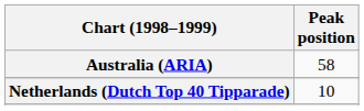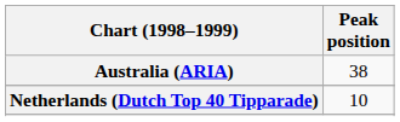Australia (ARIA) | Peak position: 58 -> 38
